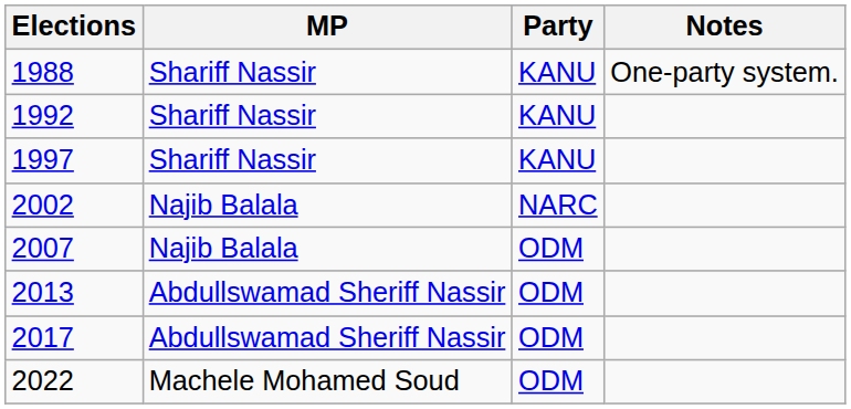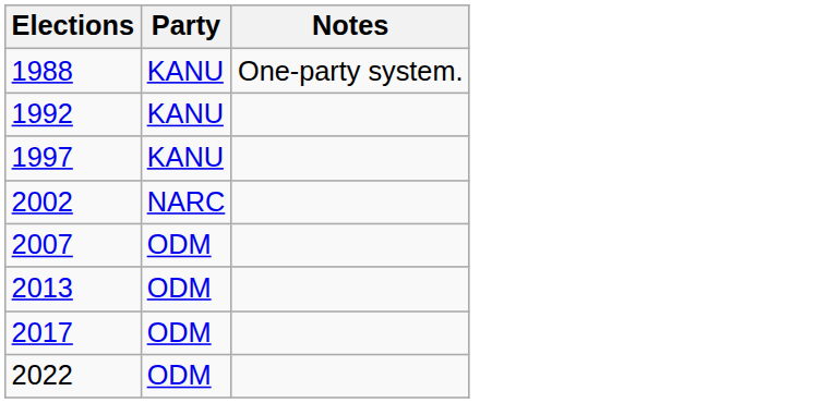- column: MP | Shariff Nassir | Shariff Nassir | Shariff Nassir | Najib Balala | Najib Balala | Abdullswamad Sheriff Nassir | Abdullswamad Sheriff Nassir | Machele Mohamed Soud
